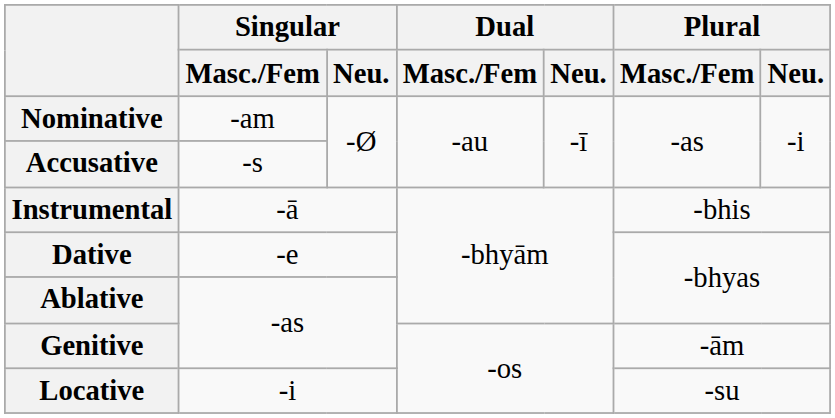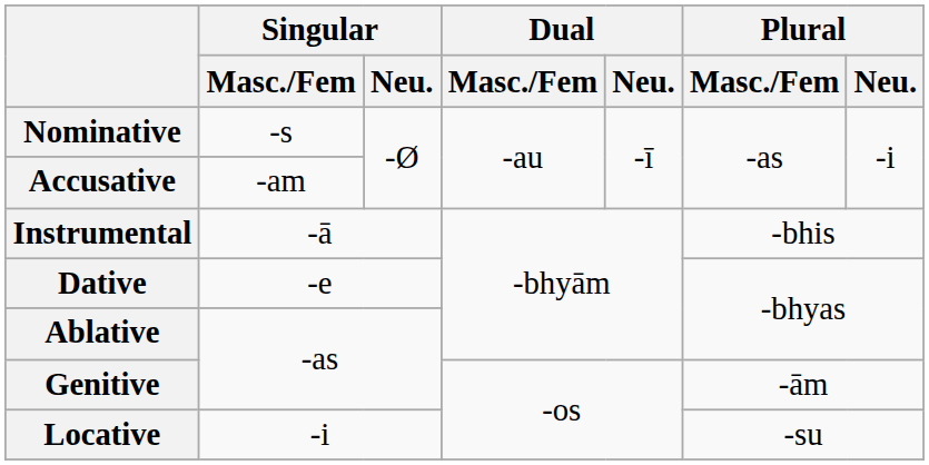Nominative | Singular / Masc./Fem: -am -> -s
Accusative | Singular / Masc./Fem: -s -> -am
